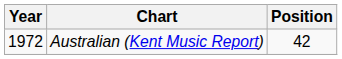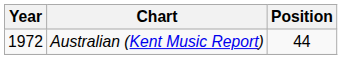Australian (Kent Music Report) | Position: 42 -> 44
